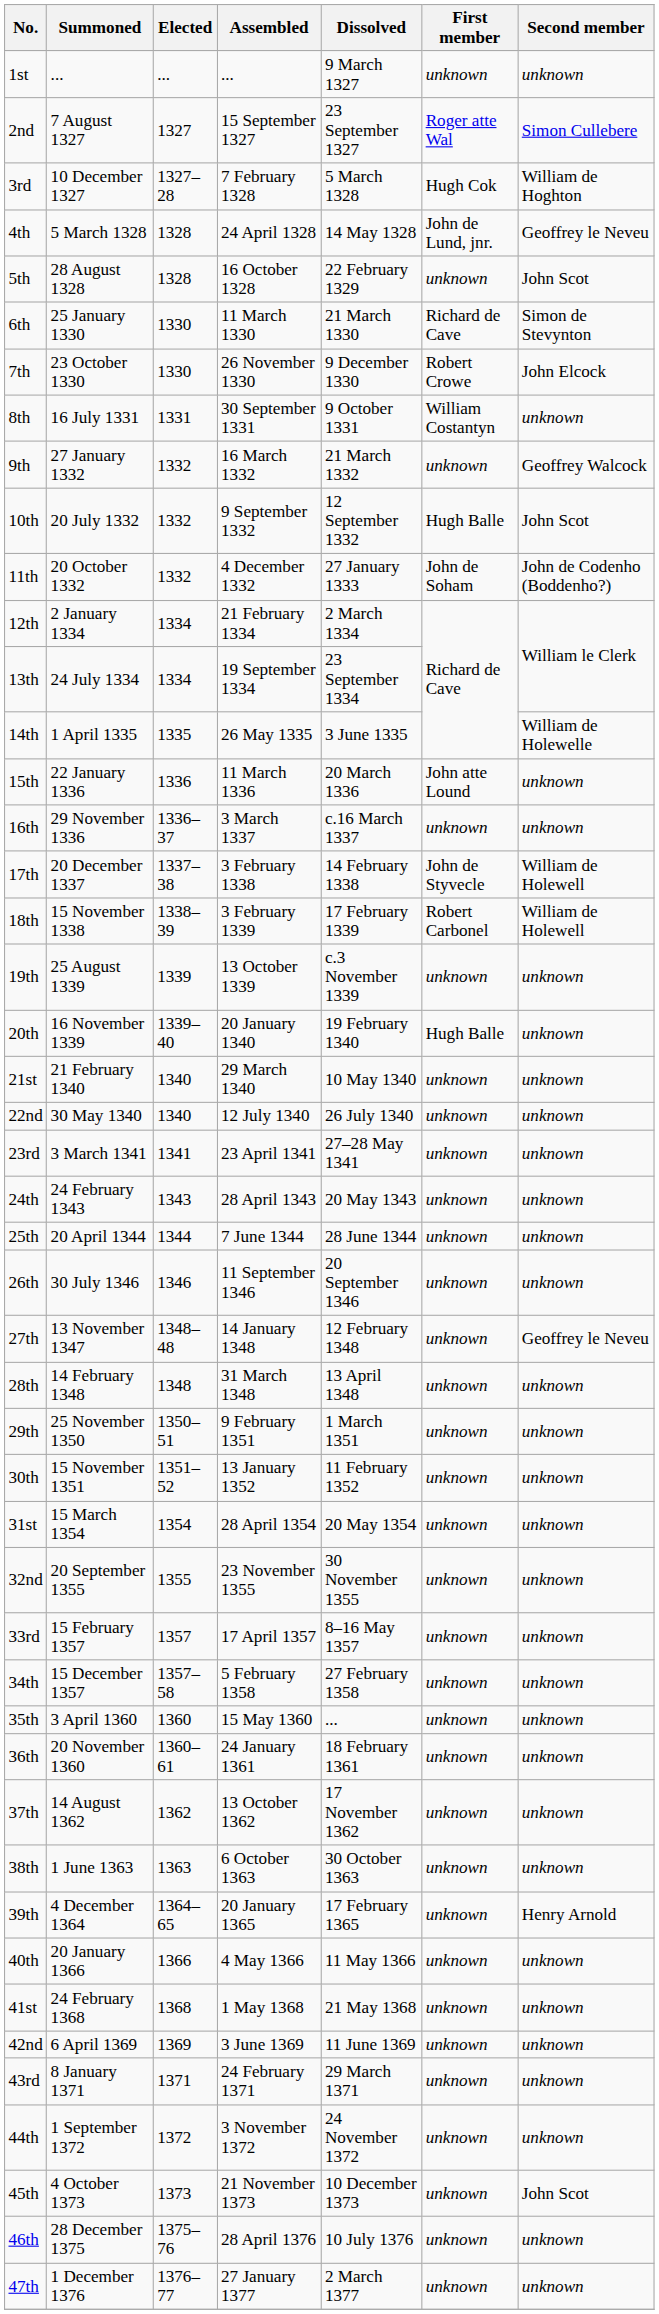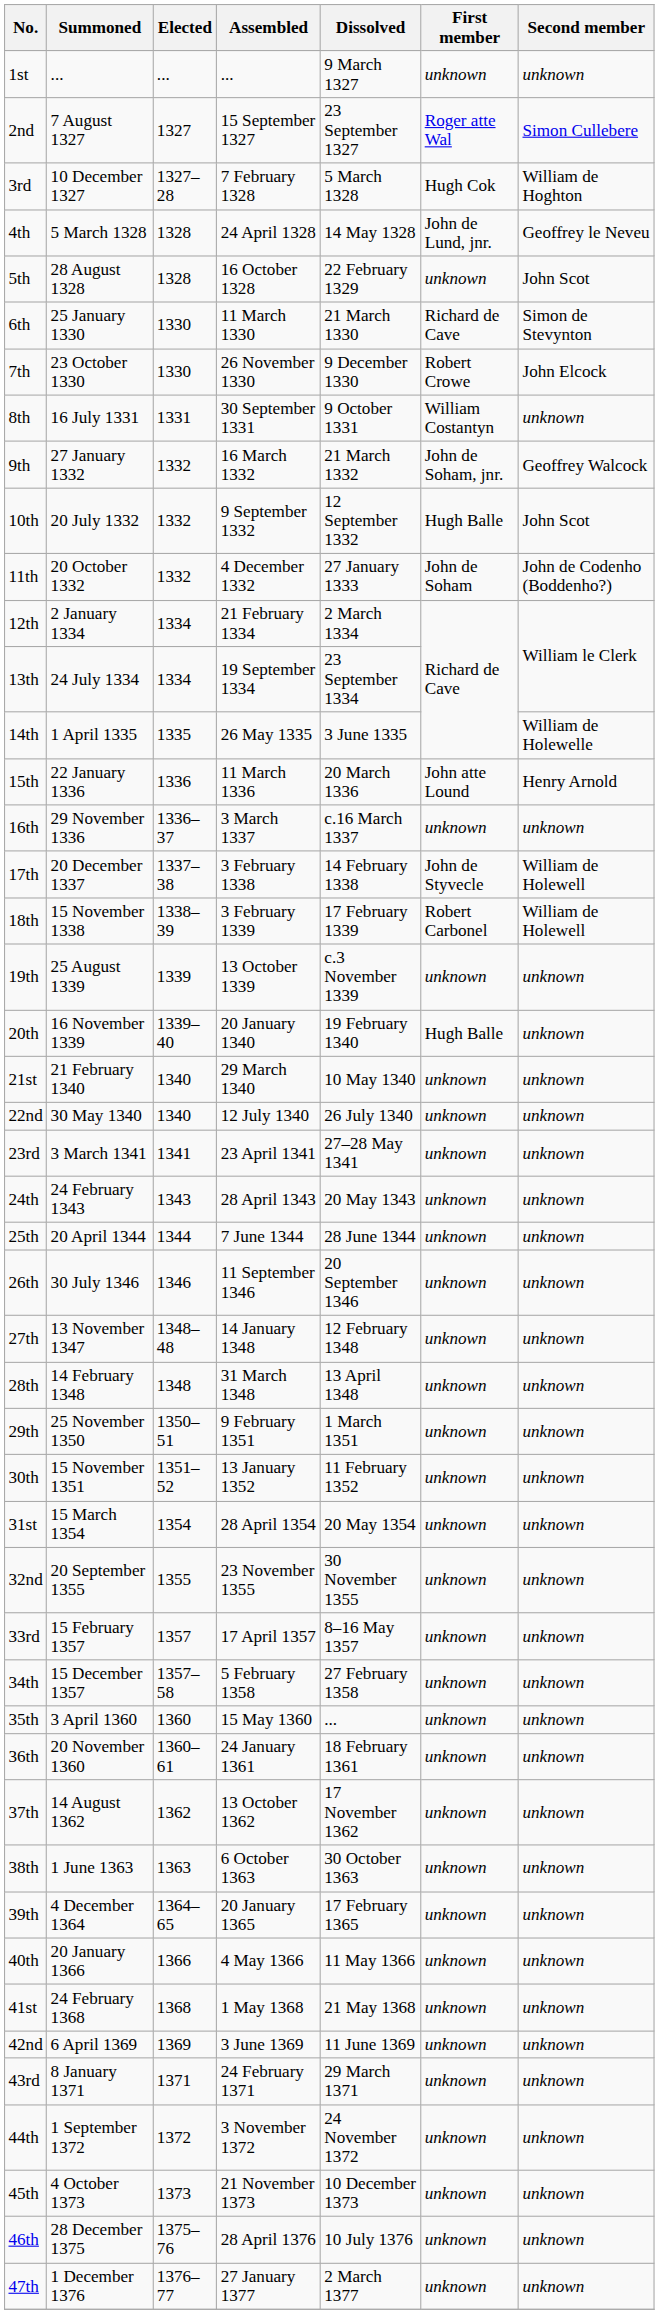9th | First member: unknown -> John de Soham, jnr.
15th | Second member: unknown -> Henry Arnold
27th | Second member: Geoffrey le Neveu -> unknown
39th | Second member: Henry Arnold -> unknown
45th | Second member: John Scot -> unknown
